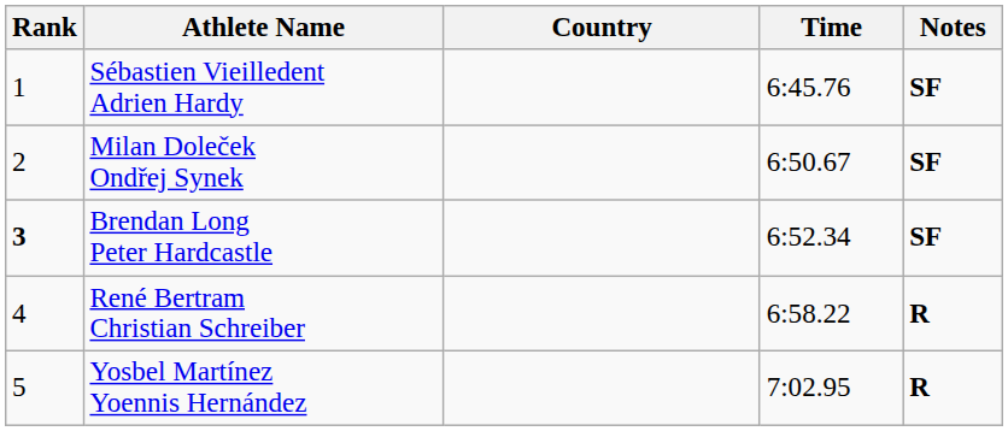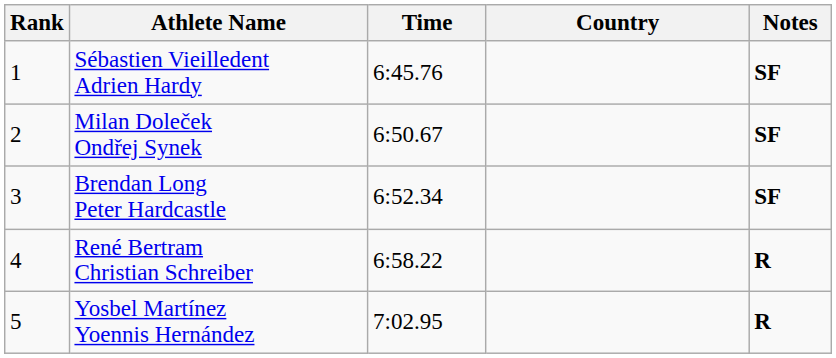columns swapped: Country <-> Time
Brendan Long Peter Hardcastle | Rank: bold -> normal
